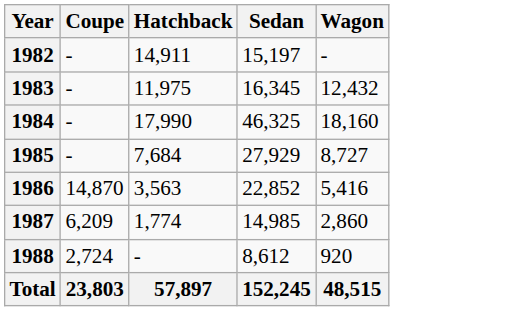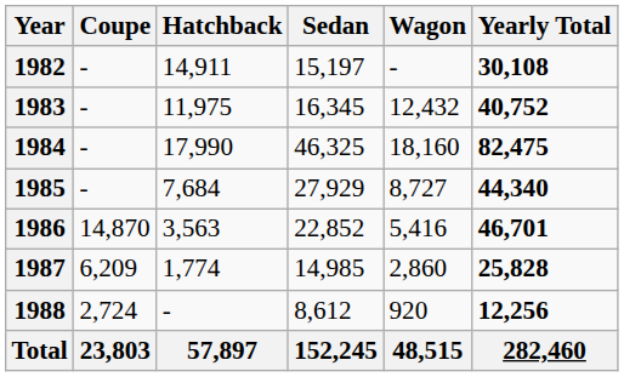+ column: Yearly Total | 30,108 | 40,752 | 82,475 | 44,340 | 46,701 | 25,828 | 12,256 | 282,460
